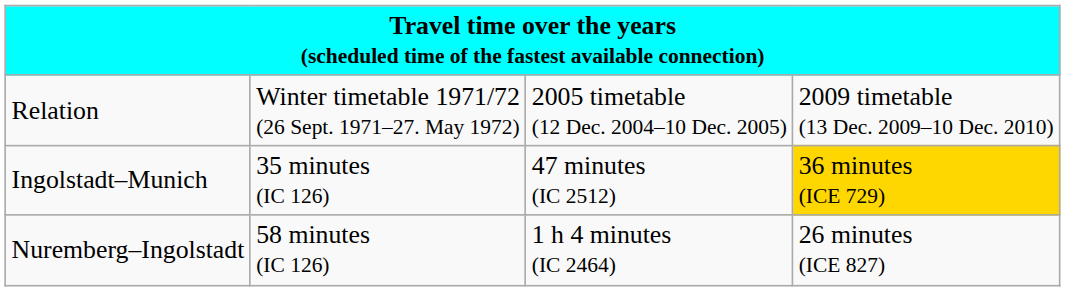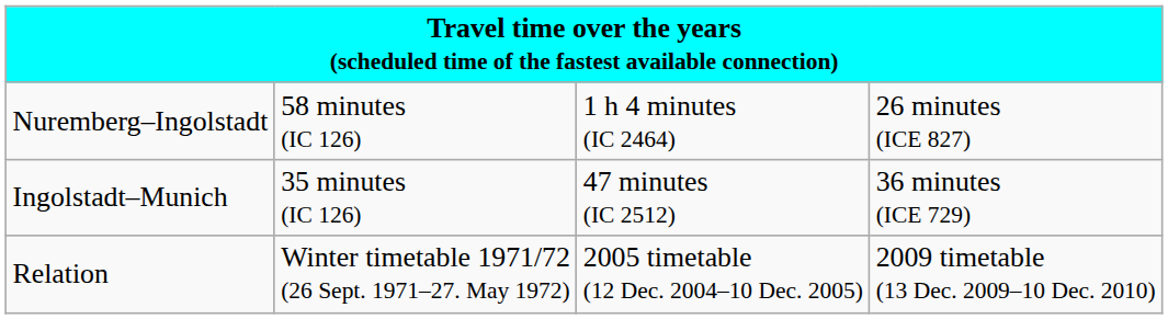rows swapped: Relation <-> Nuremberg–Ingolstadt
Ingolstadt–Munich | column 4: gold background -> no background
